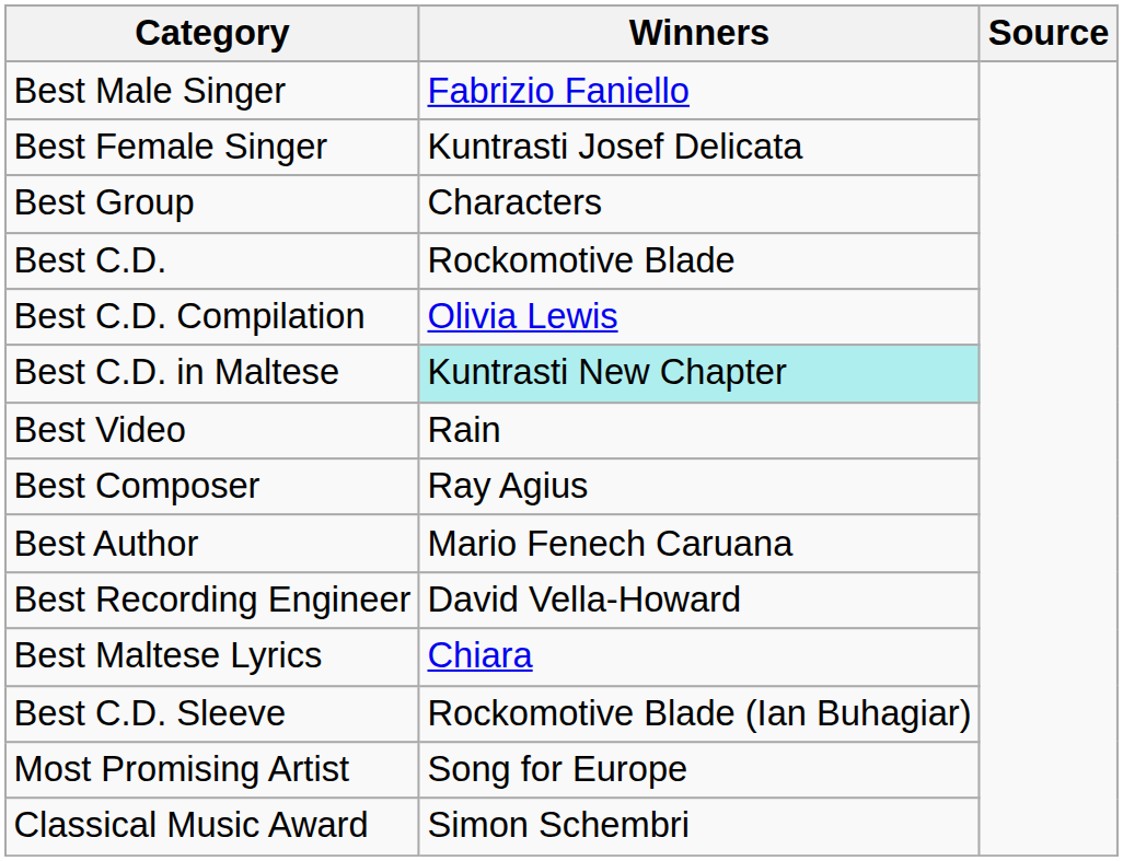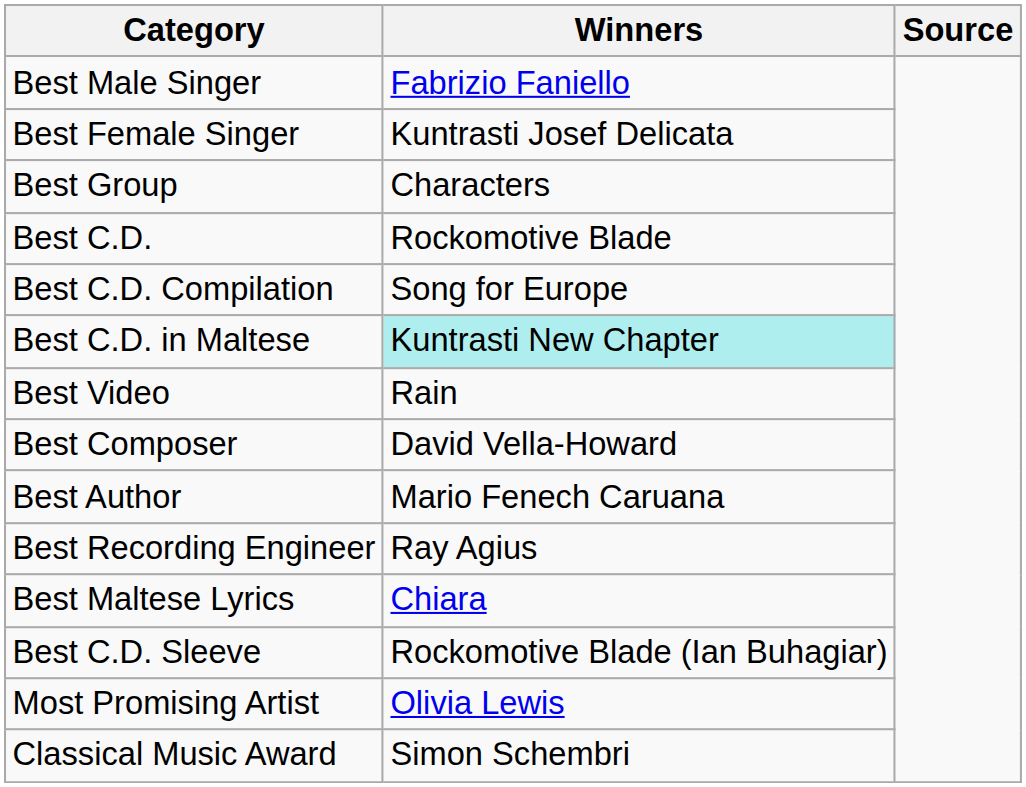Best C.D. Compilation | Winners: Olivia Lewis -> Song for Europe
Best Composer | Winners: Ray Agius -> David Vella-Howard
Best Recording Engineer | Winners: David Vella-Howard -> Ray Agius
Most Promising Artist | Winners: Song for Europe -> Olivia Lewis
